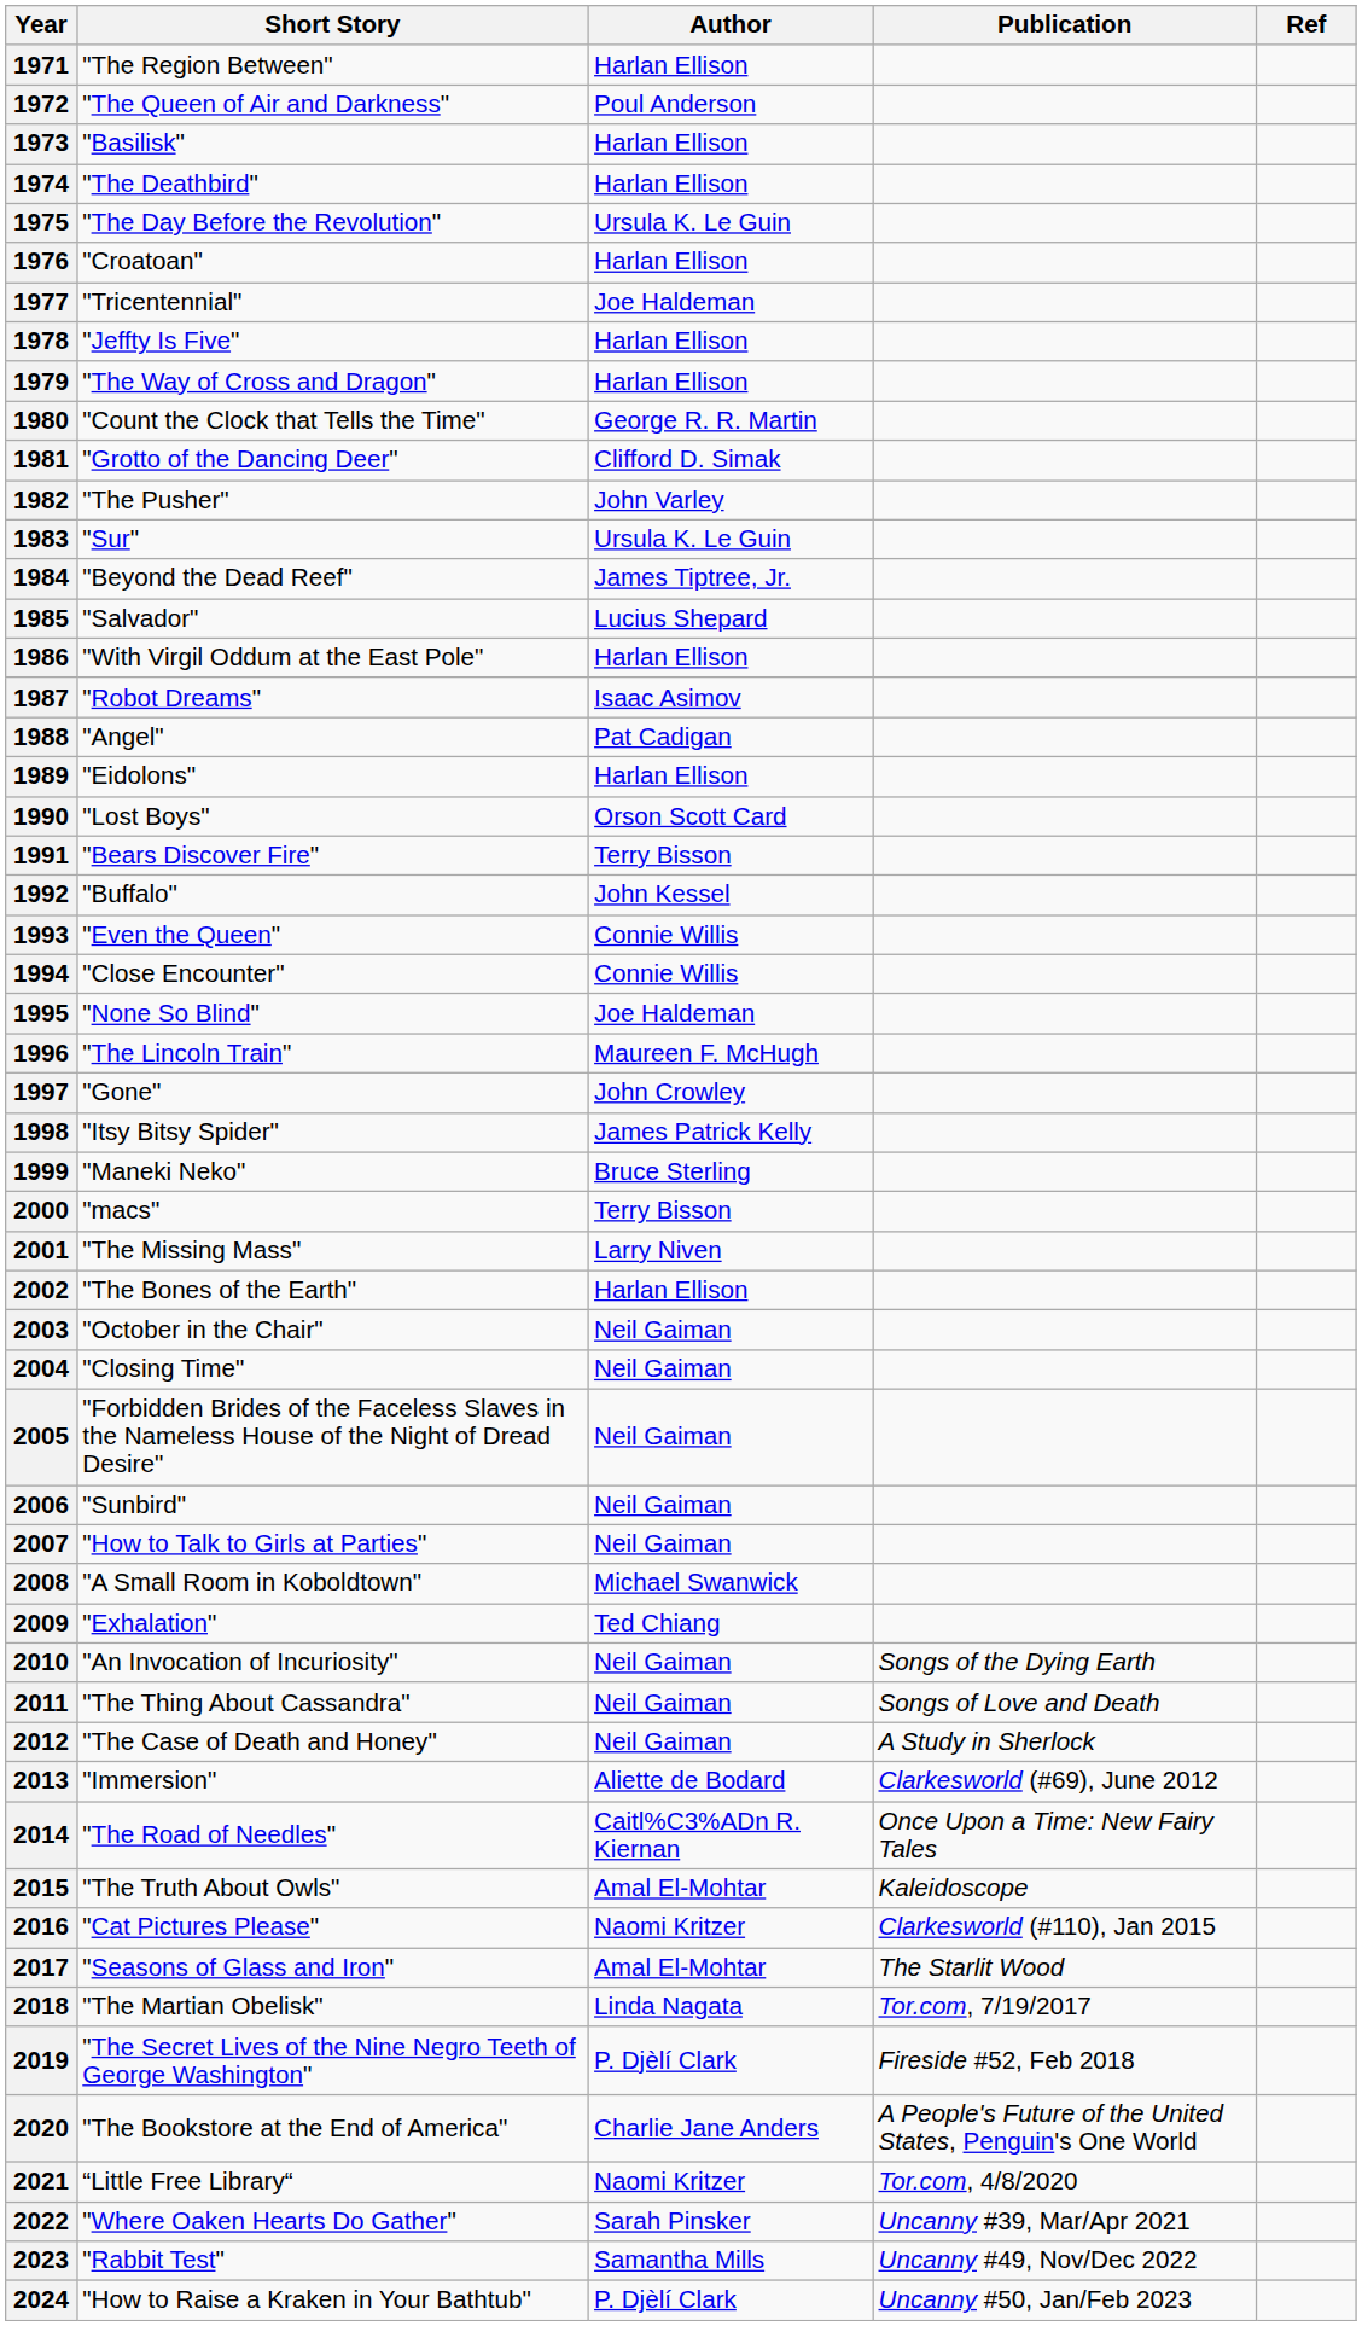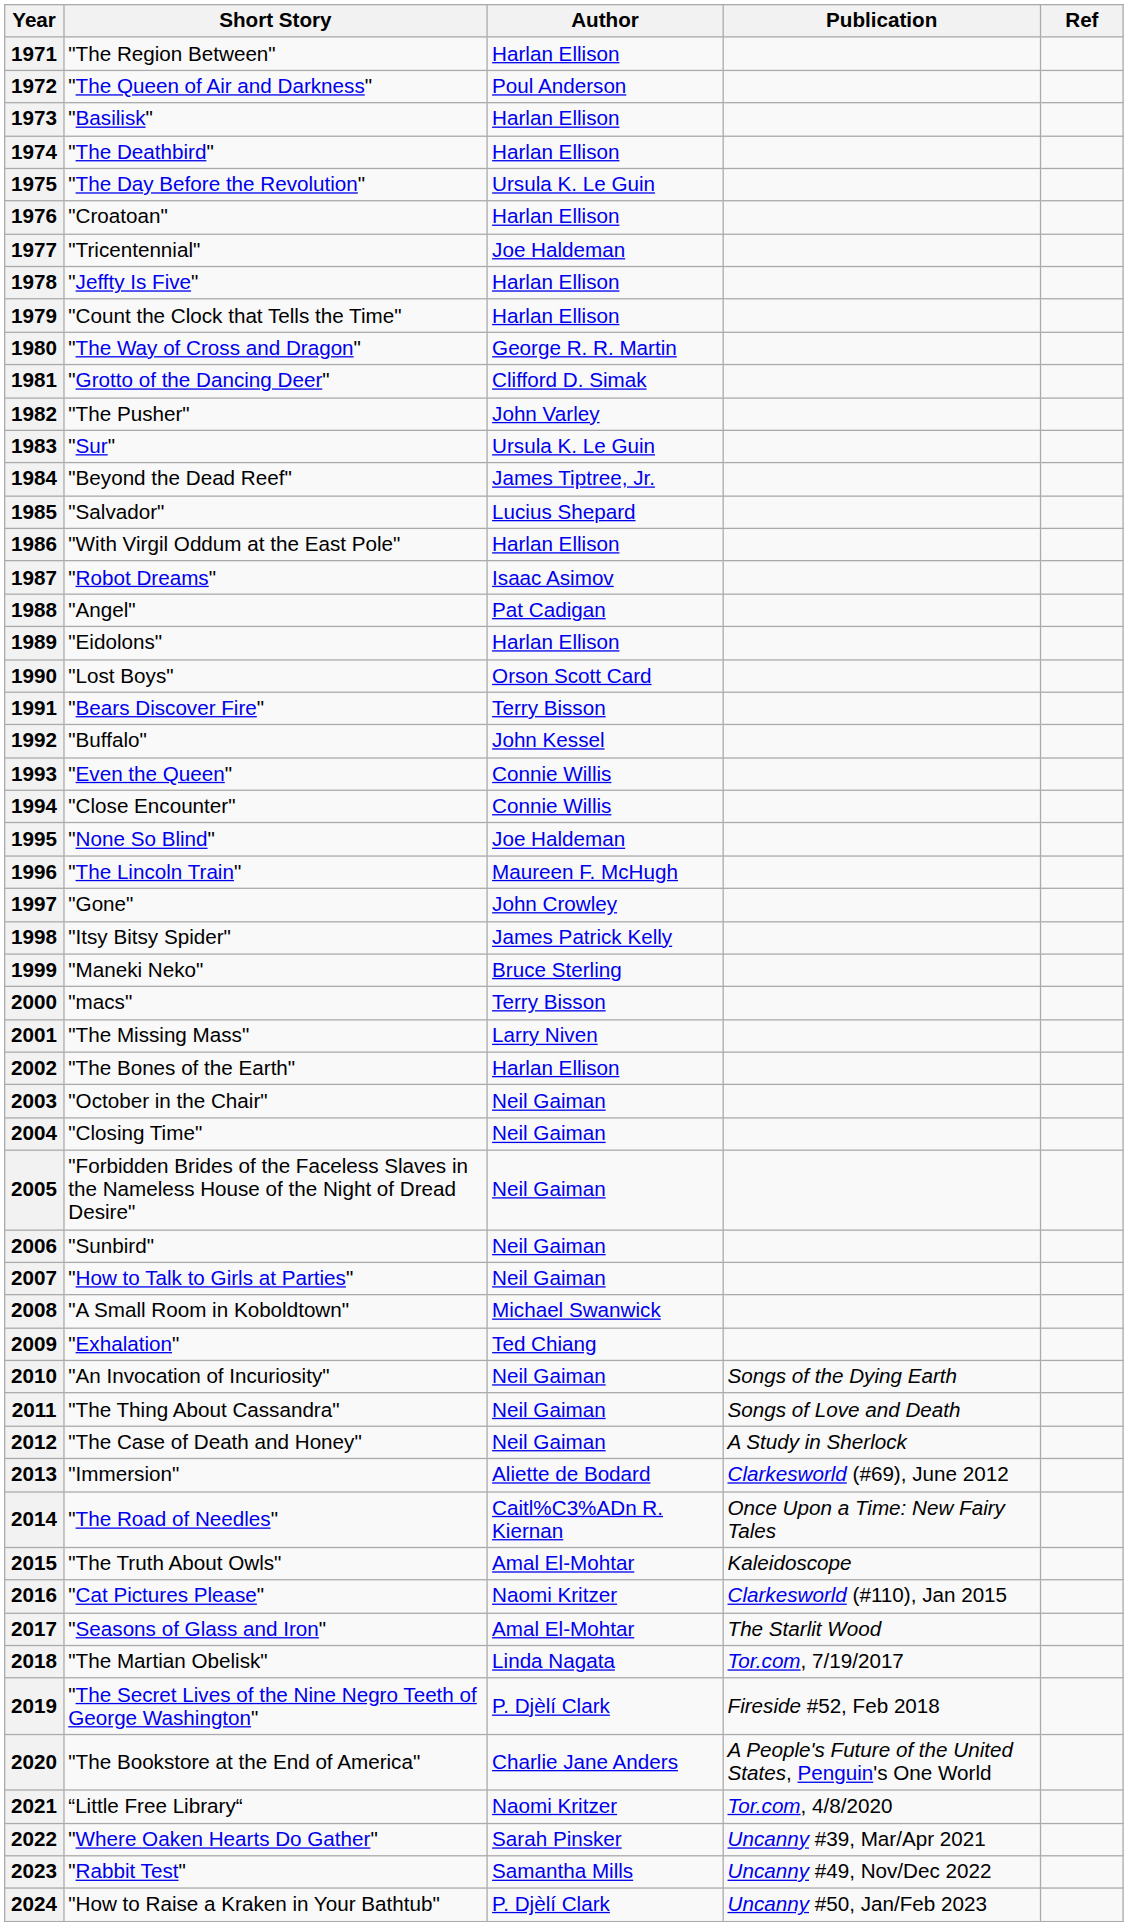1979 | Short Story: "The Way of Cross and Dragon" -> "Count the Clock that Tells the Time"
1980 | Short Story: "Count the Clock that Tells the Time" -> "The Way of Cross and Dragon"
